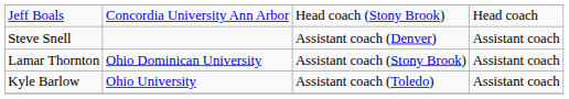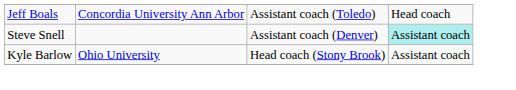Jeff Boals | column 3: Head coach (Stony Brook) -> Assistant coach (Toledo)
Steve Snell | column 4: no background -> paleturquoise background
- row: Lamar Thornton | Ohio Dominican University | Assistant coach (Stony Brook) | Assistant coach
Kyle Barlow | column 3: Assistant coach (Toledo) -> Head coach (Stony Brook)
